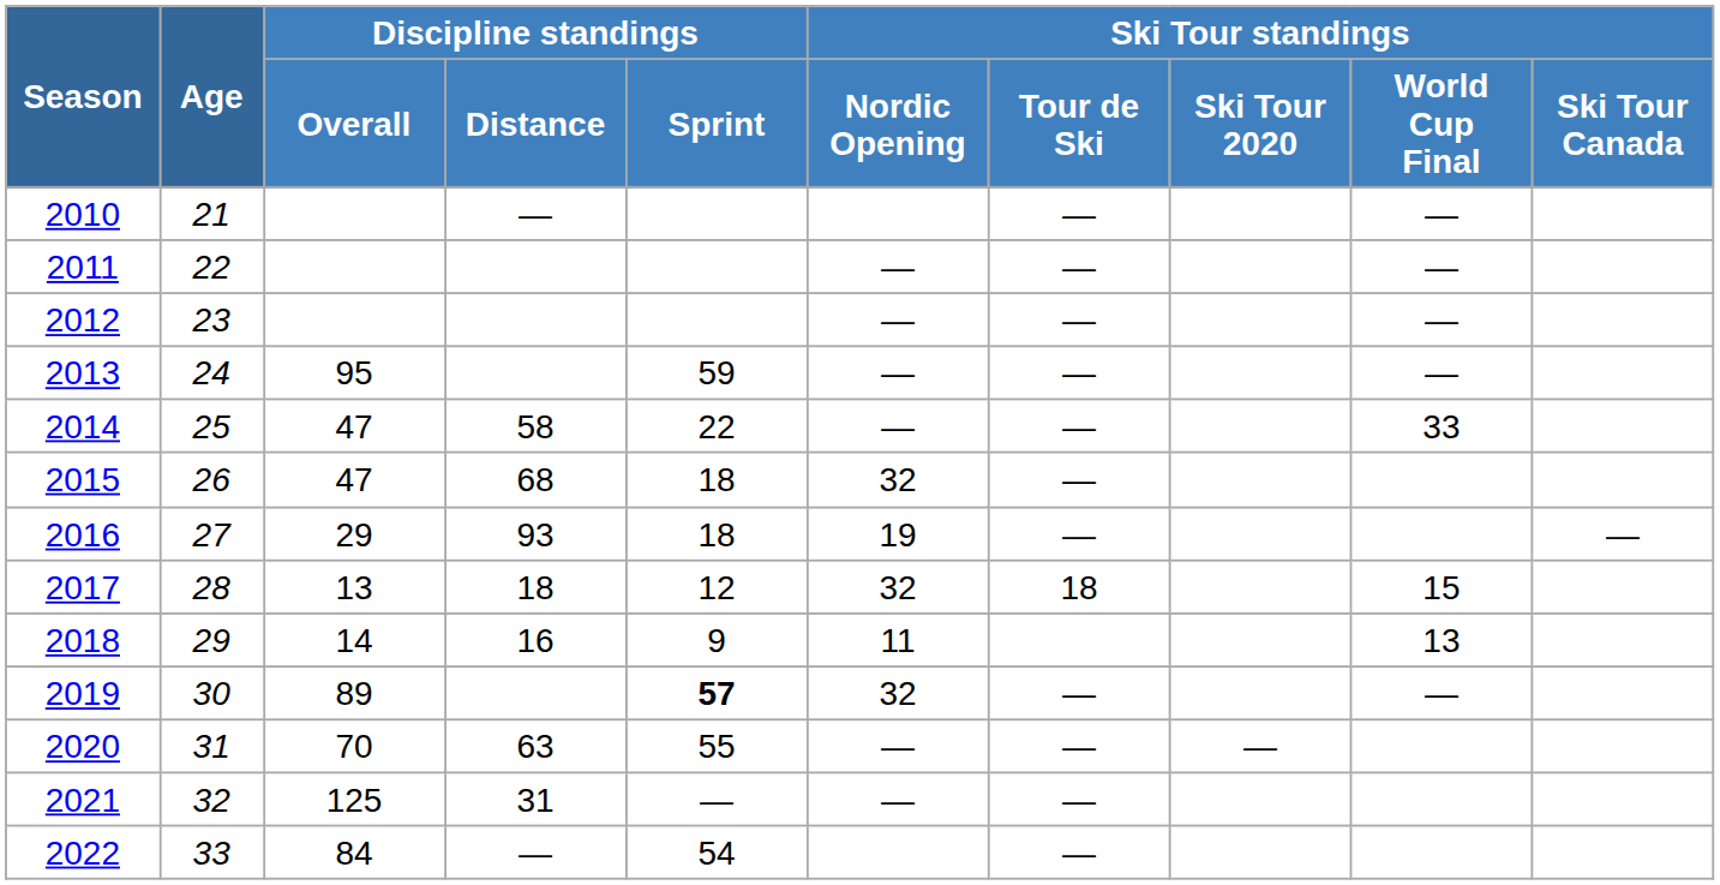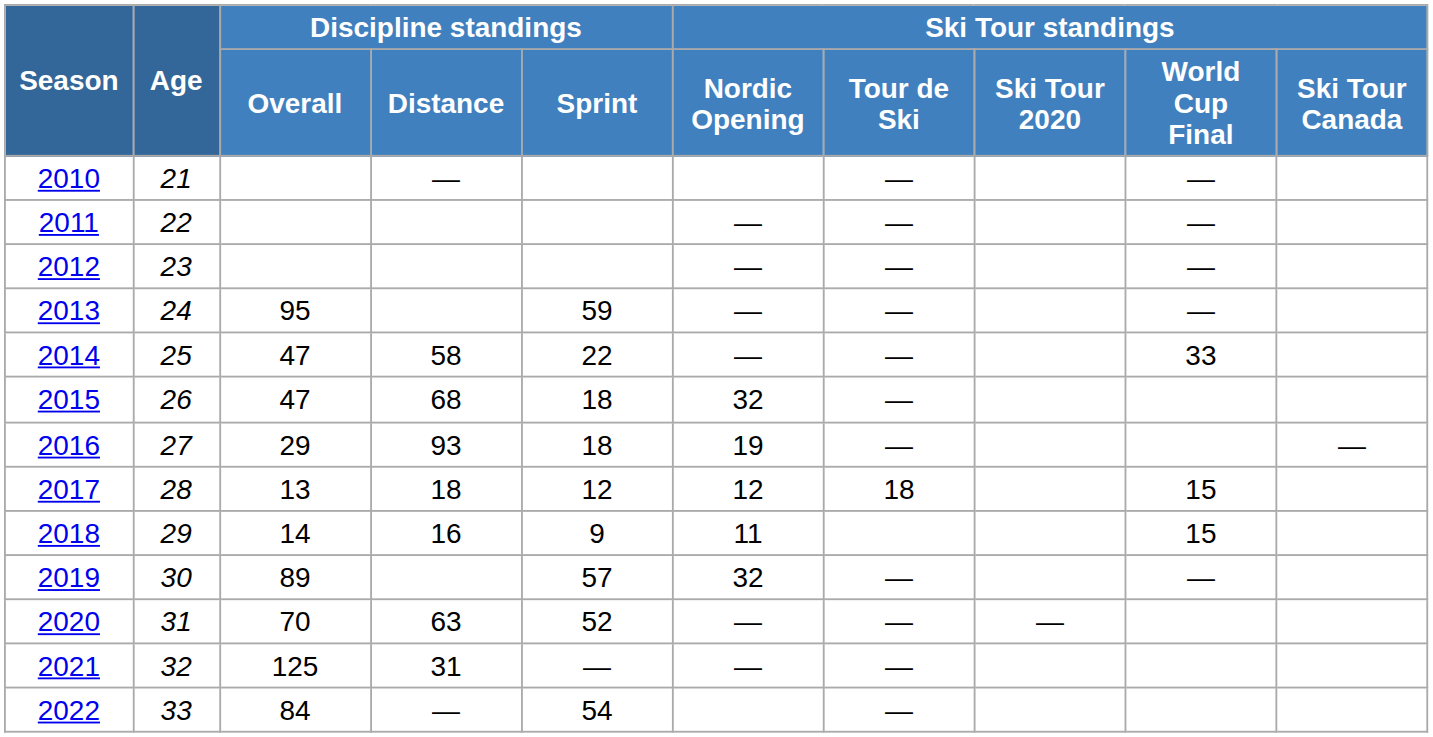2017 | Ski Tour standings / Nordic Opening: 32 -> 12
2018 | Ski Tour standings / World Cup Final: 13 -> 15
2019 | Discipline standings / Sprint: bold -> normal
2020 | Discipline standings / Sprint: 55 -> 52
